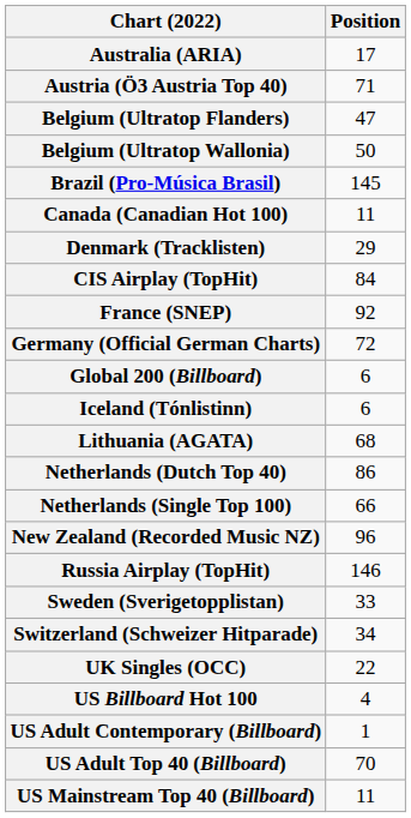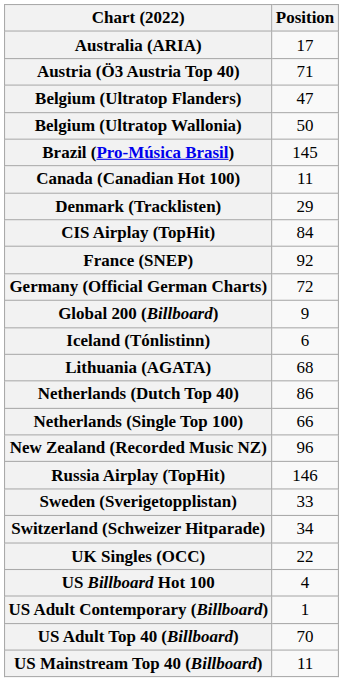Global 200 (Billboard) | Position: 6 -> 9
